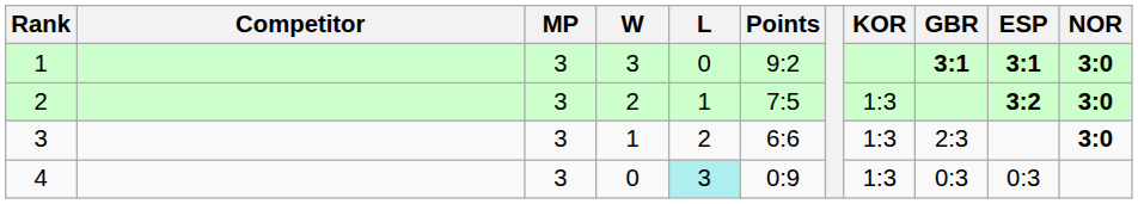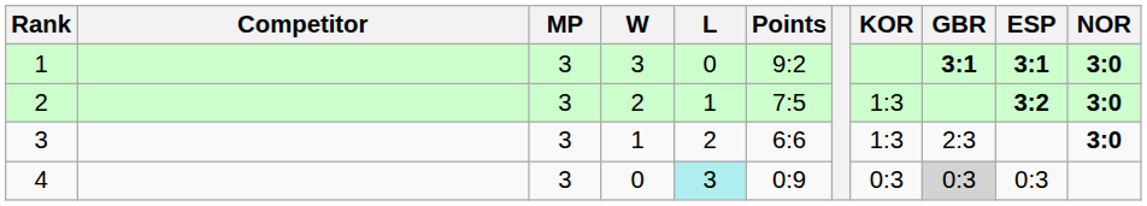4 | KOR: 1:3 -> 0:3
4 | GBR: no background -> lightgrey background
